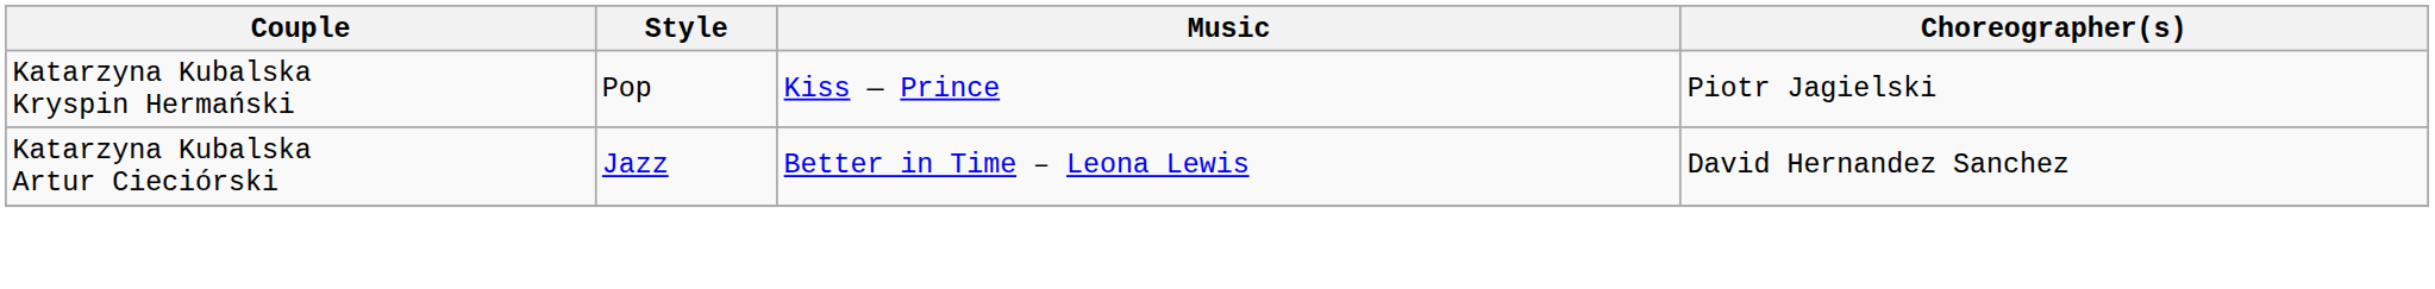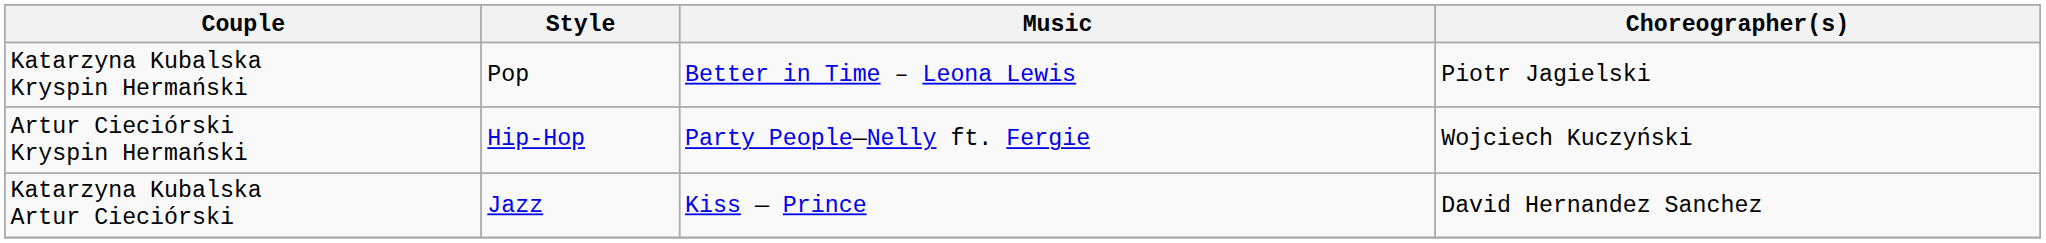Katarzyna Kubalska Kryspin Hermański | Music: Kiss — Prince -> Better in Time – Leona Lewis
+ row: Artur Cieciórski Kryspin Hermański | Hip-Hop | Party People—Nelly ft. Fergie | Wojciech Kuczyński
Katarzyna Kubalska Artur Cieciórski | Music: Better in Time – Leona Lewis -> Kiss — Prince
